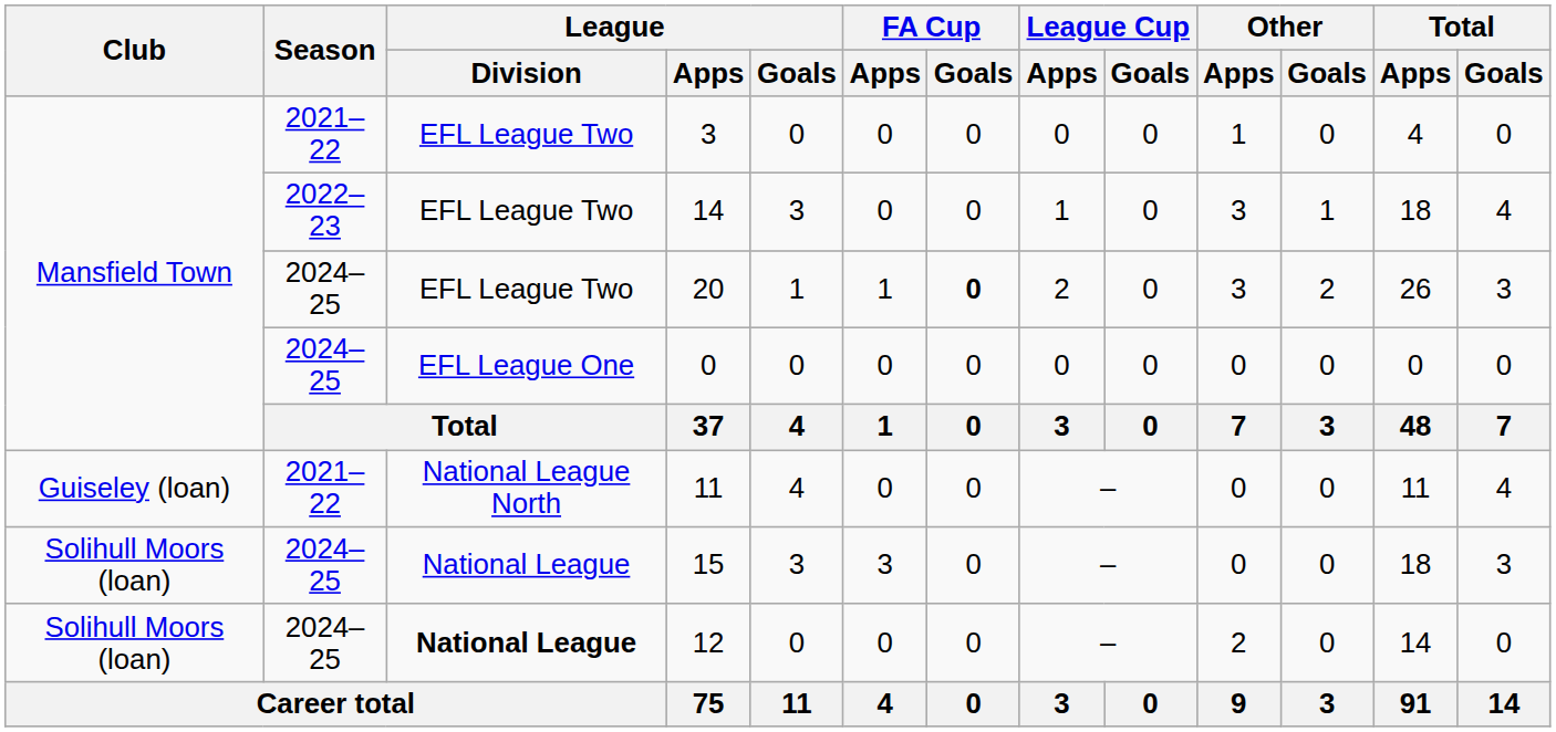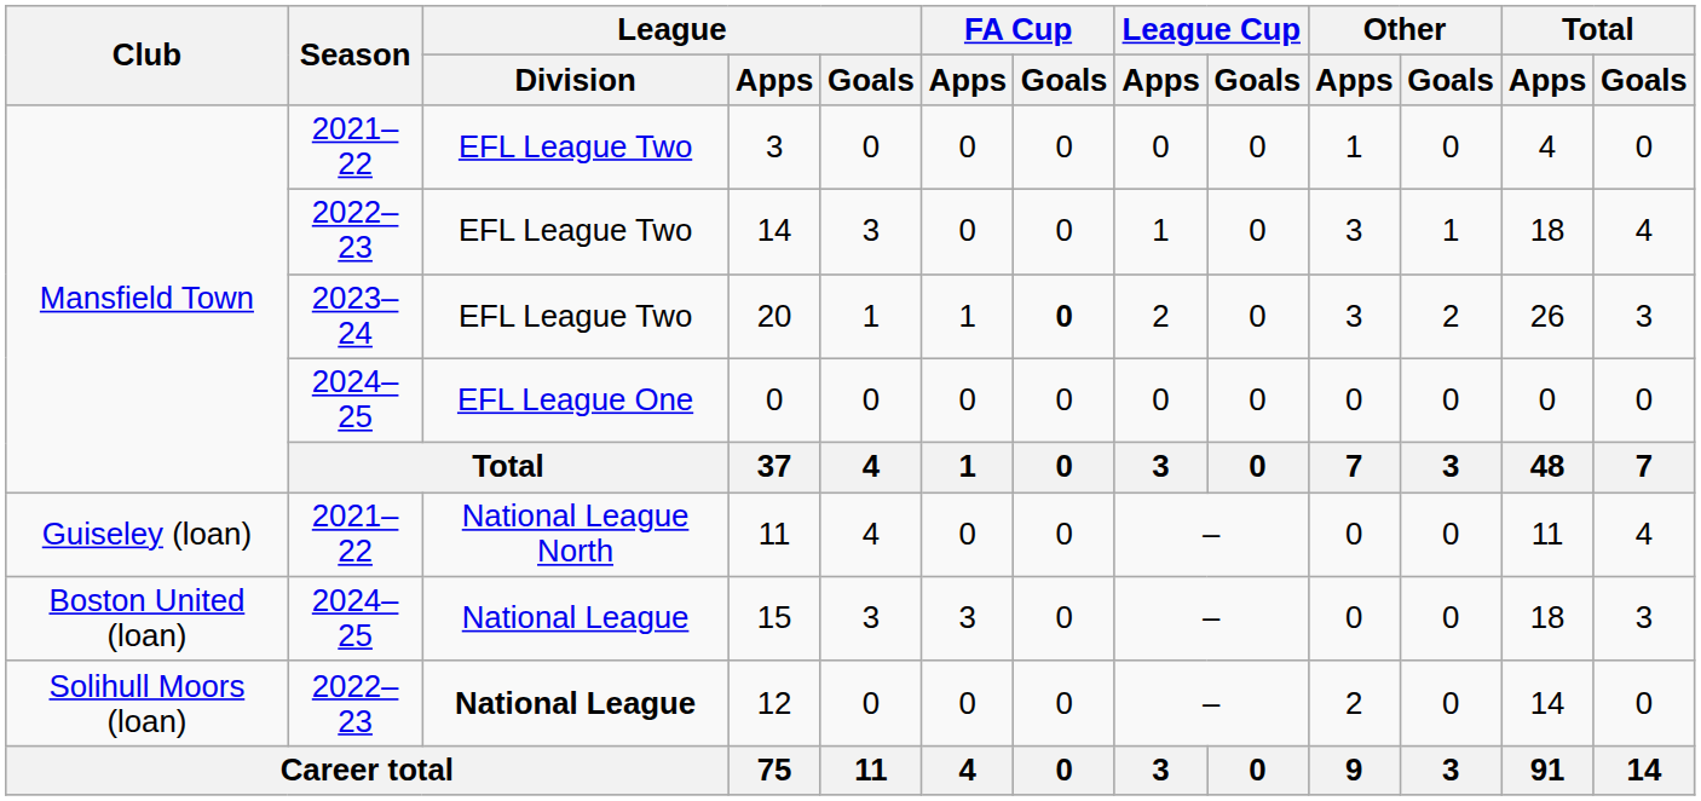20 | Season: 2024–25 -> 2023–24
15 | Club: Solihull Moors (loan) -> Boston United (loan)
12 | Season: 2024–25 -> 2022–23
